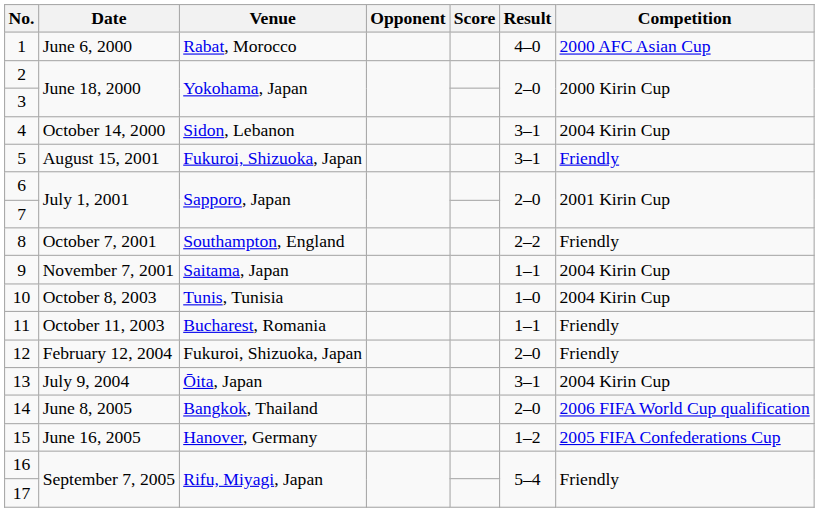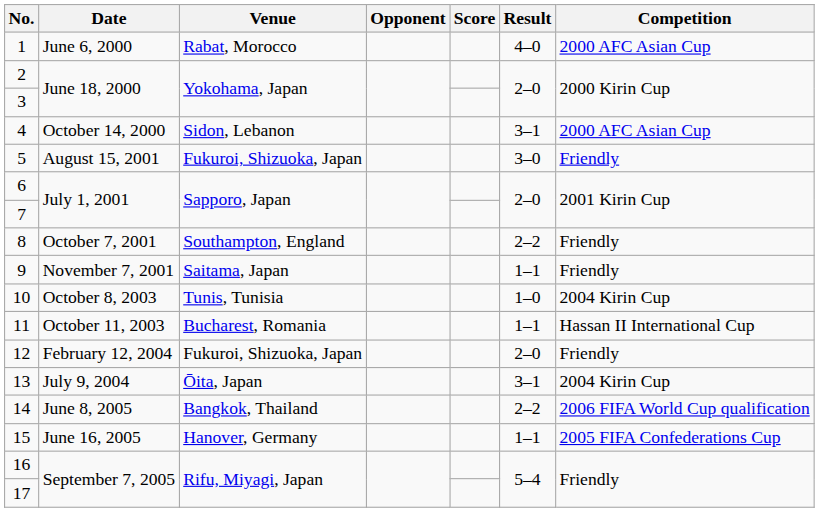4 | Competition: 2004 Kirin Cup -> 2000 AFC Asian Cup
5 | Result: 3–1 -> 3–0
9 | Competition: 2004 Kirin Cup -> Friendly
11 | Competition: Friendly -> Hassan II International Cup
14 | Result: 2–0 -> 2–2
15 | Result: 1–2 -> 1–1
